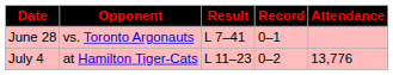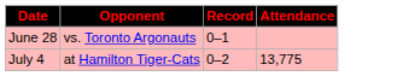- column: Result | L 7–41 | L 11–23
July 4 | Attendance: 13,776 -> 13,775
